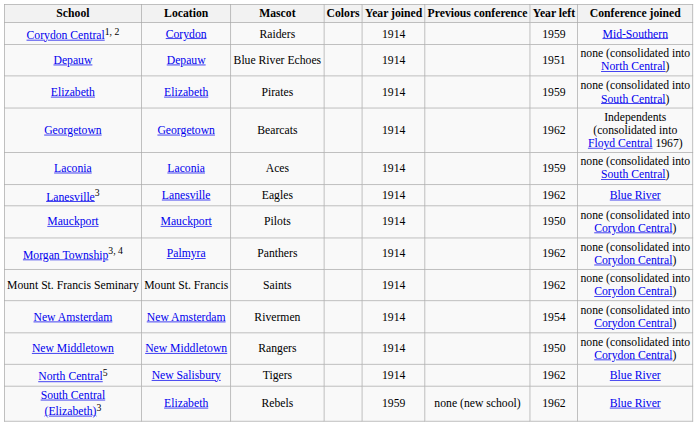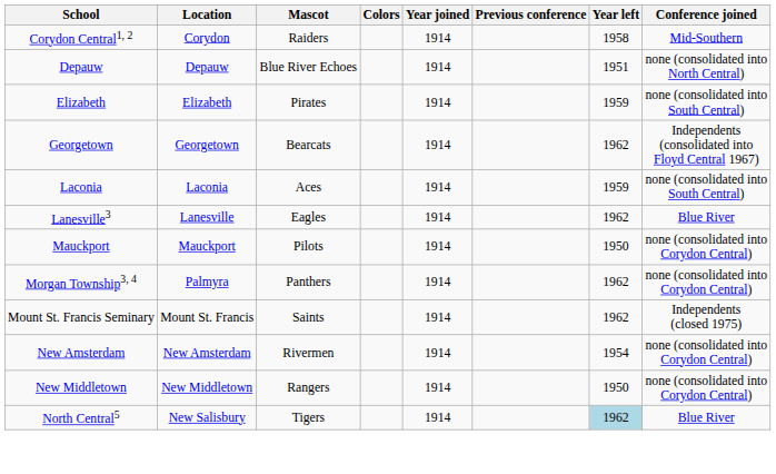Corydon Central1, 2 | Year left: 1959 -> 1958
Mount St. Francis Seminary | Conference joined: none (consolidated into Corydon Central) -> Independents (closed 1975)
North Central5 | Year left: no background -> lightblue background
- row: South Central (Elizabeth)3 | Elizabeth | Rebels | 1959 | none (new school) | 1962 | Blue River
